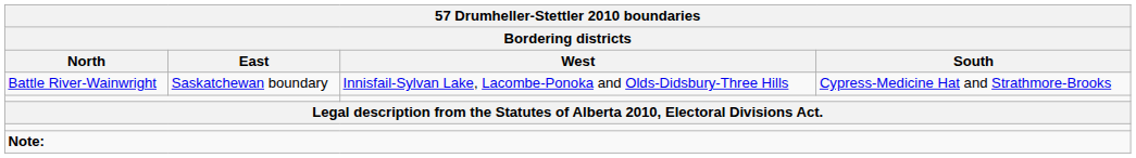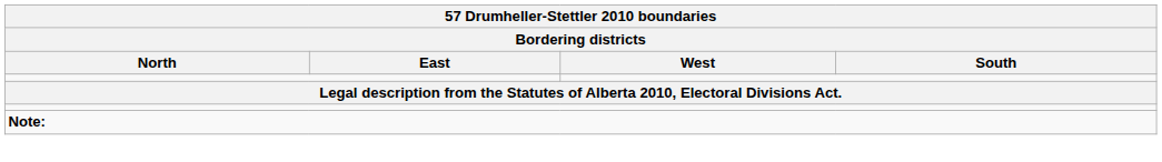- row: Battle River-Wainwright | Saskatchewan boundary | Innisfail-Sylvan Lake, Lacombe-Ponoka and Olds-Didsbury-Three Hills | Cypress-Medicine Hat and Strathmore-Brooks
